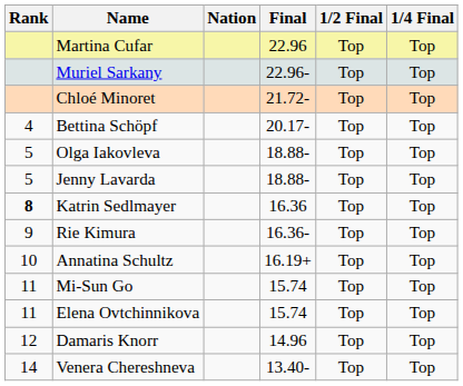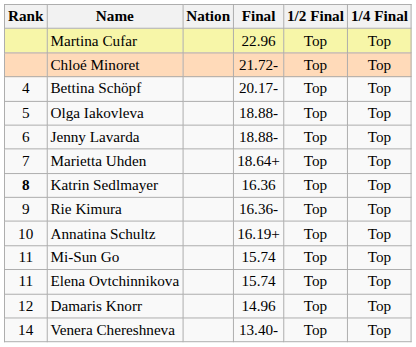- row: Muriel Sarkany | 22.96- | Top | Top
Jenny Lavarda | Rank: 5 -> 6
+ row: 7 | Marietta Uhden | 18.64+ | Top | Top
